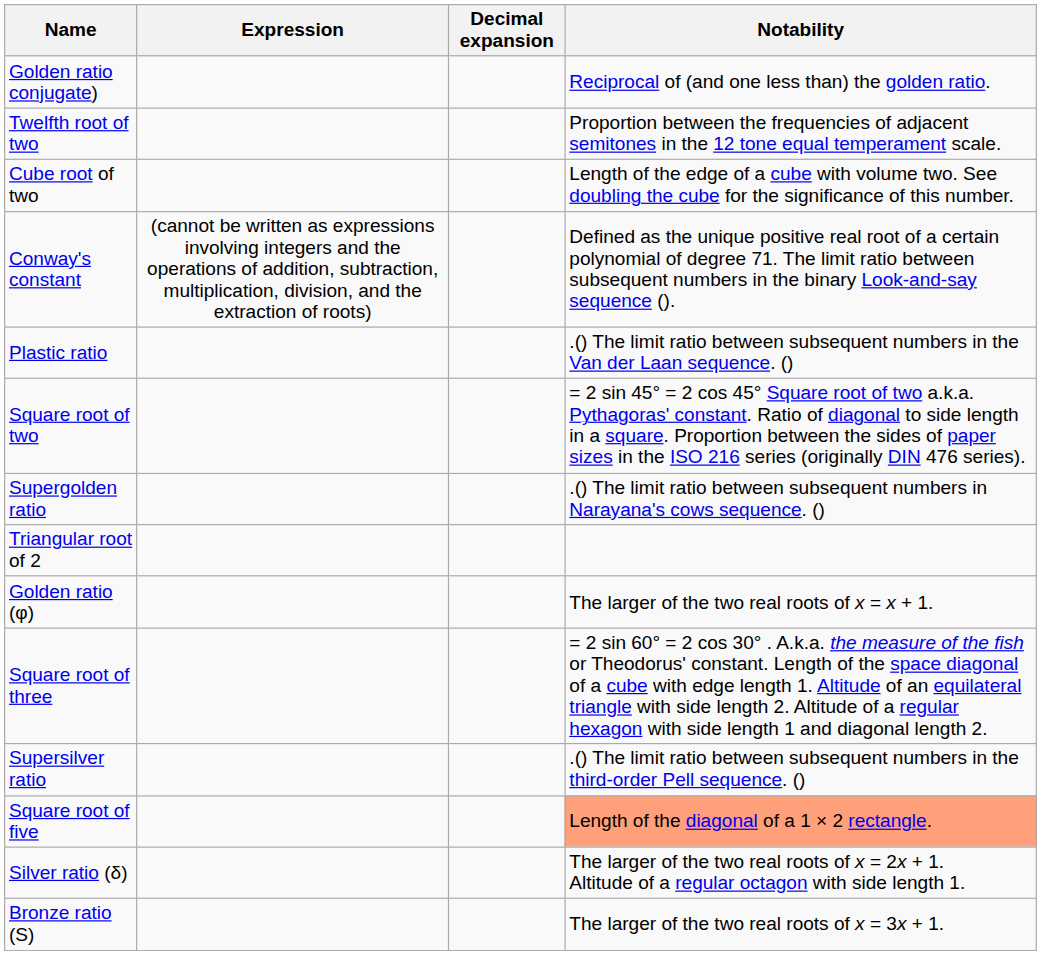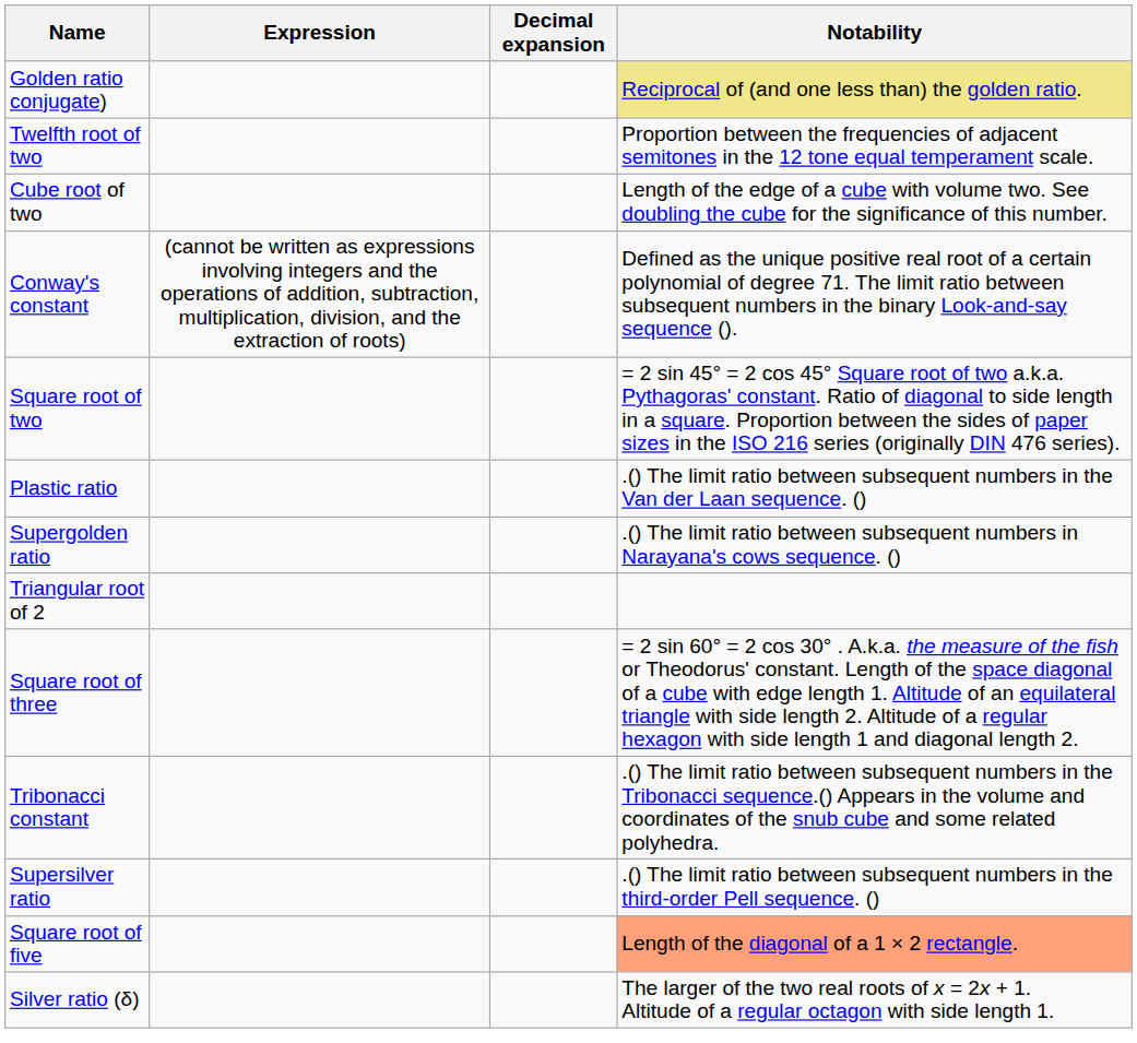Golden ratio conjugate) | Notability: no background -> khaki background
rows swapped: Plastic ratio <-> Square root of two
- row: Golden ratio (φ) | The larger of the two real roots of x = x + 1.
+ row: Tribonacci constant | .() The limit ratio between subsequent numbers in the Tribonacci sequence.() Appears in the volume and coordinates of the snub cube and some related polyhedra.
- row: Bronze ratio (S) | The larger of the two real roots of x = 3x + 1.
